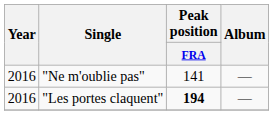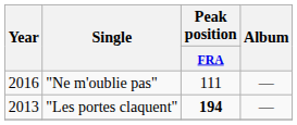"Ne m'oublie pas" | Peak position / FRA: 141 -> 111
"Les portes claquent" | Year: 2016 -> 2013
